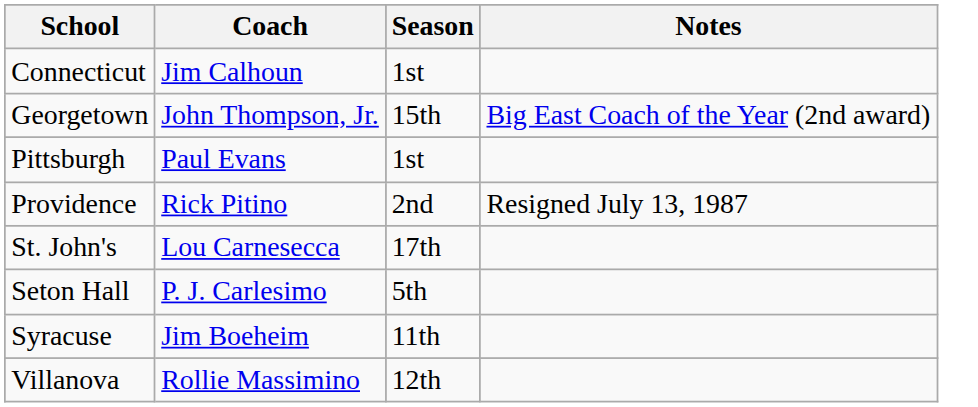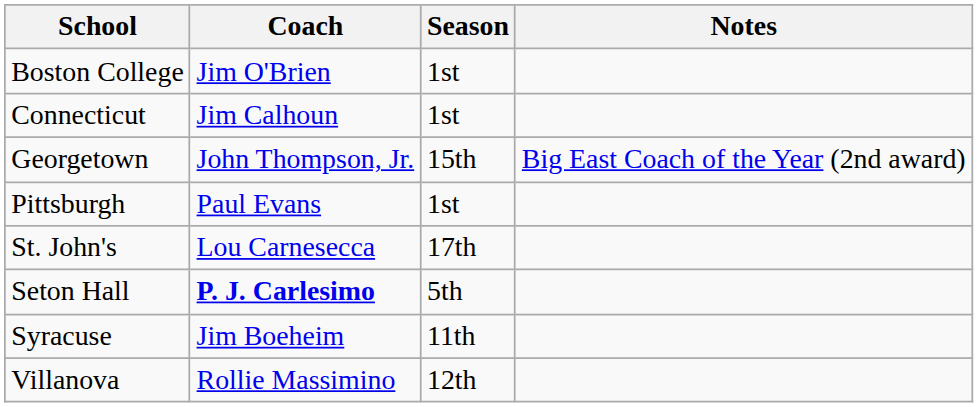+ row: Boston College | Jim O'Brien | 1st
- row: Providence | Rick Pitino | 2nd | Resigned July 13, 1987
Seton Hall | Coach: normal -> bold
